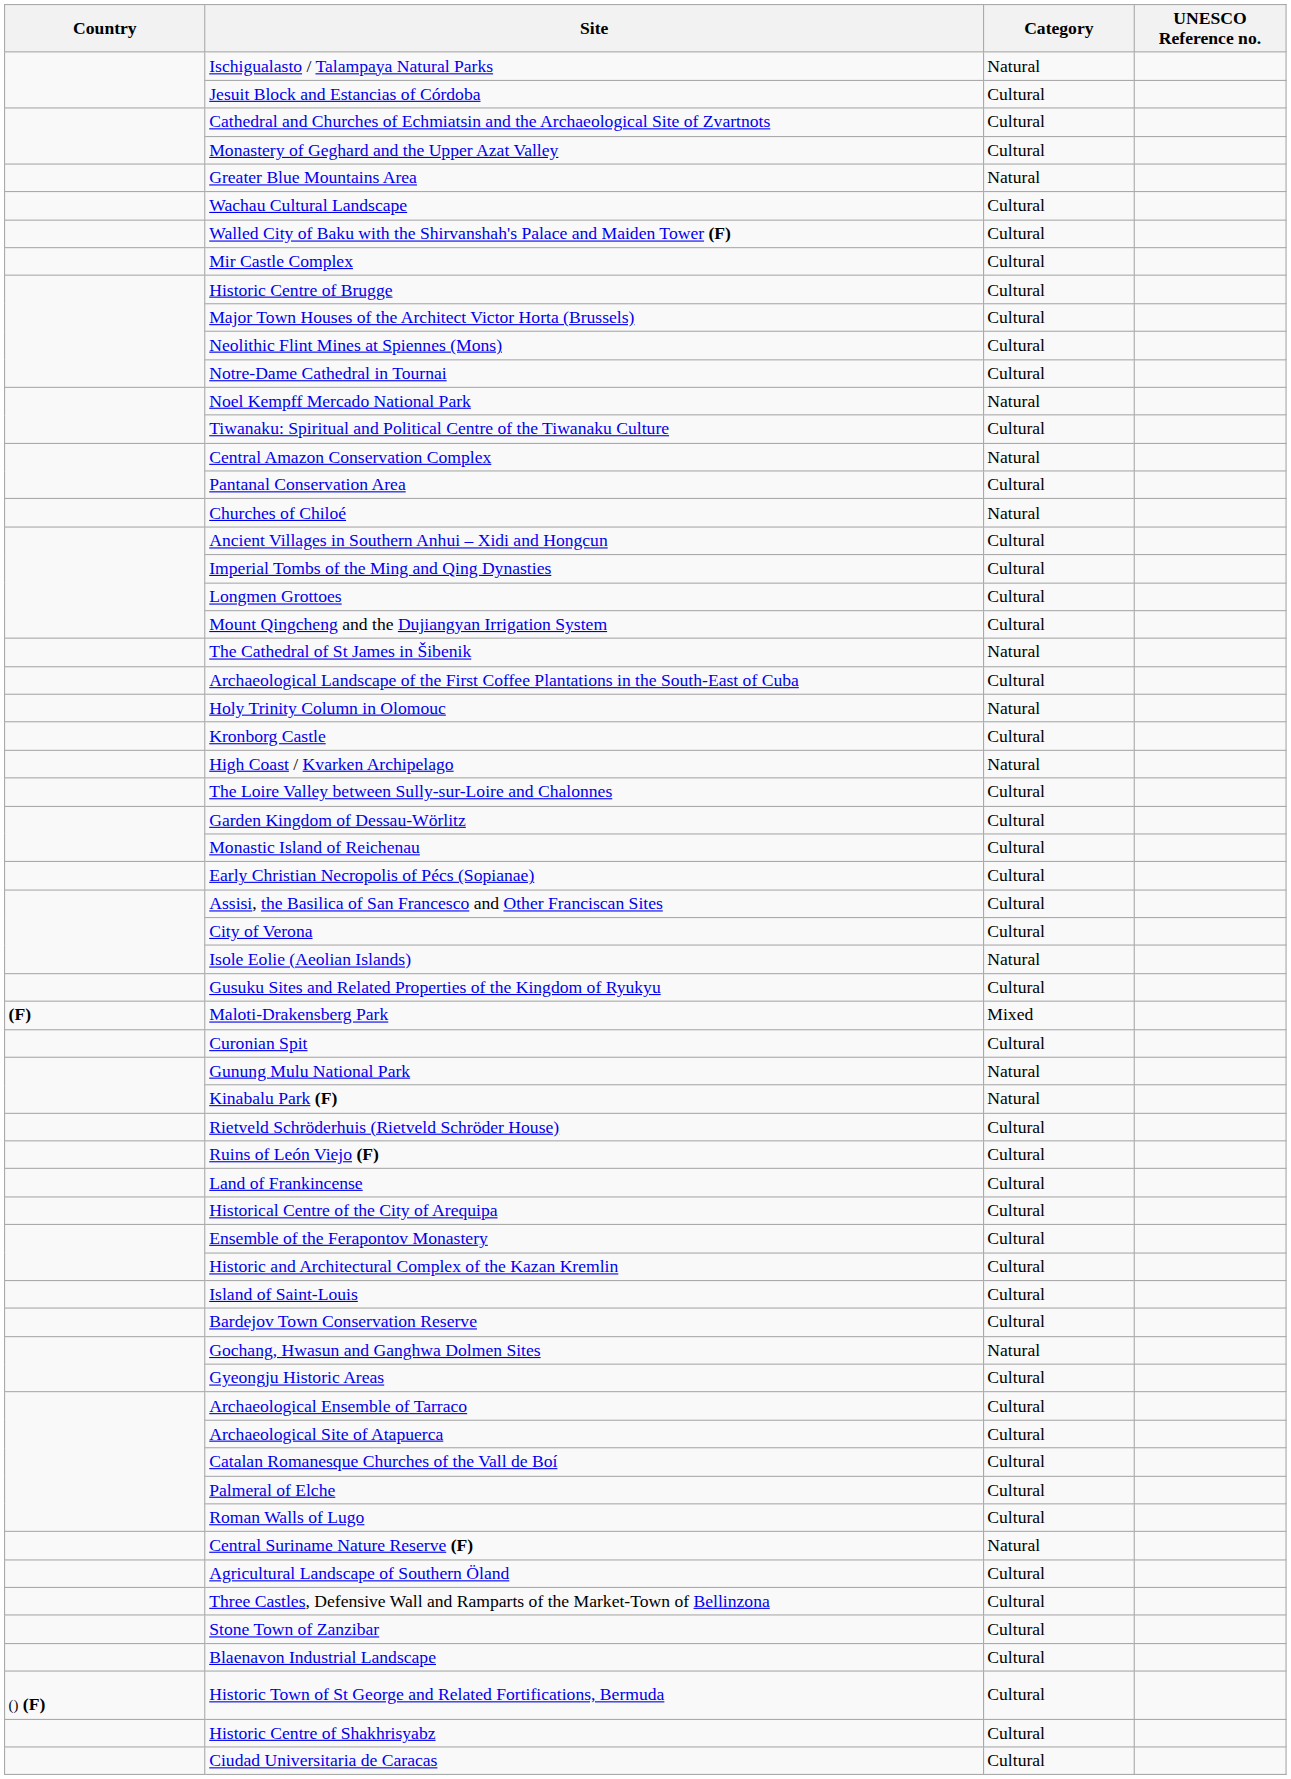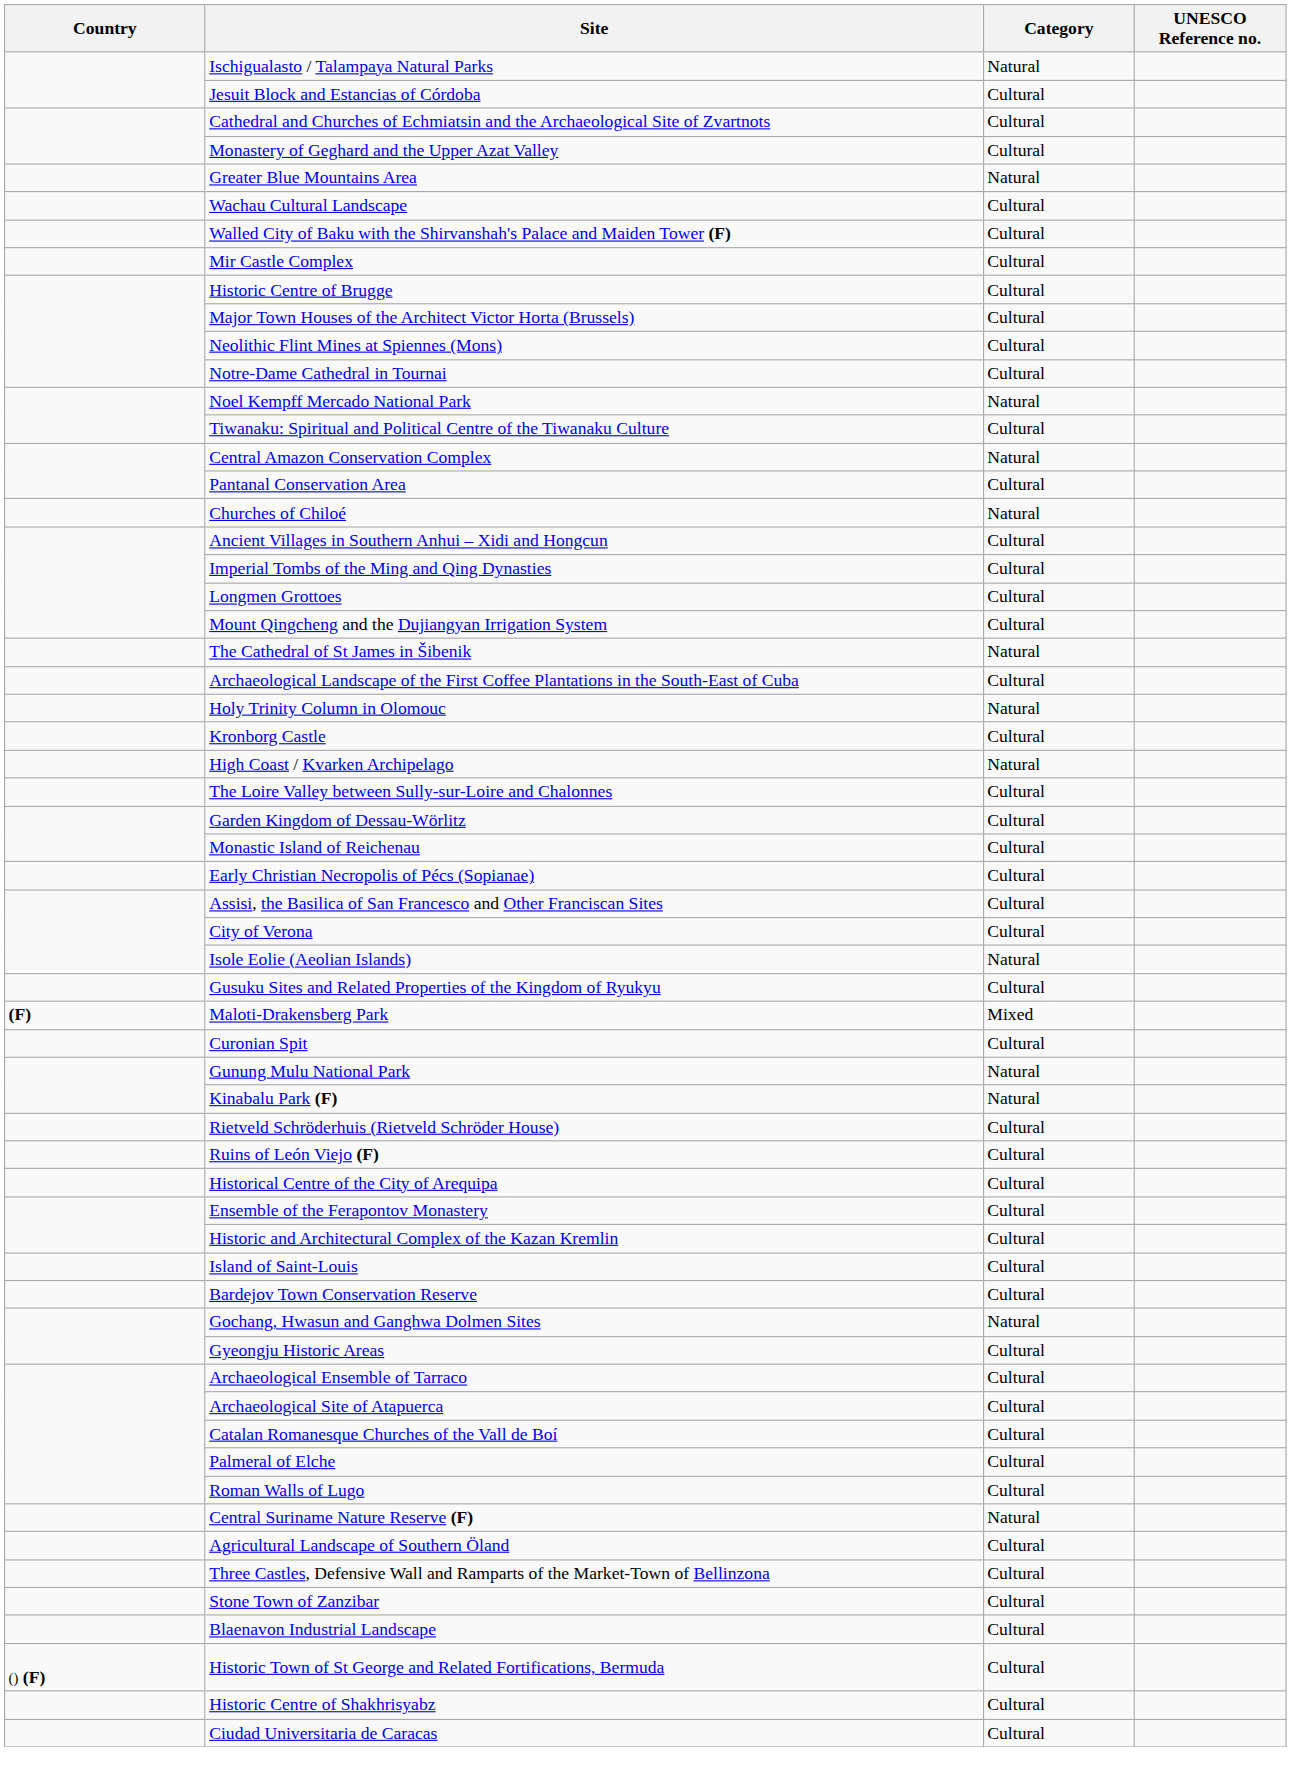- row: Land of Frankincense | Cultural
